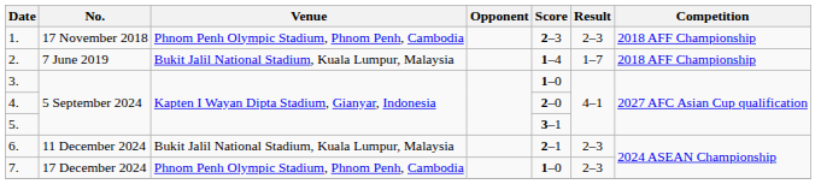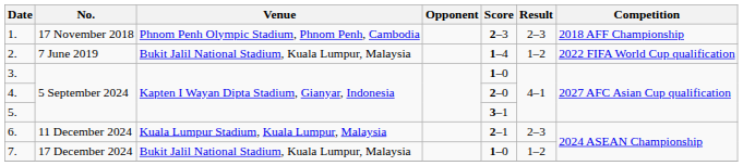2. | Result: 1–7 -> 1–2
2. | Competition: 2018 AFF Championship -> 2022 FIFA World Cup qualification
6. | Venue: Bukit Jalil National Stadium, Kuala Lumpur, Malaysia -> Kuala Lumpur Stadium, Kuala Lumpur, Malaysia
7. | Venue: Phnom Penh Olympic Stadium, Phnom Penh, Cambodia -> Bukit Jalil National Stadium, Kuala Lumpur, Malaysia
7. | Result: 2–3 -> 1–2
